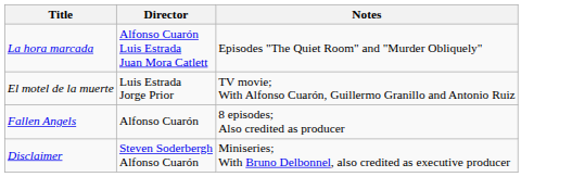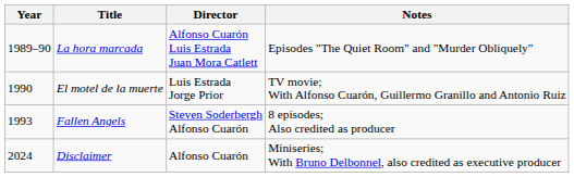+ column: Year | 1989–90 | 1990 | 1993 | 2024
Fallen Angels | Director: Alfonso Cuarón -> Steven Soderbergh Alfonso Cuarón
Disclaimer | Director: Steven Soderbergh Alfonso Cuarón -> Alfonso Cuarón
